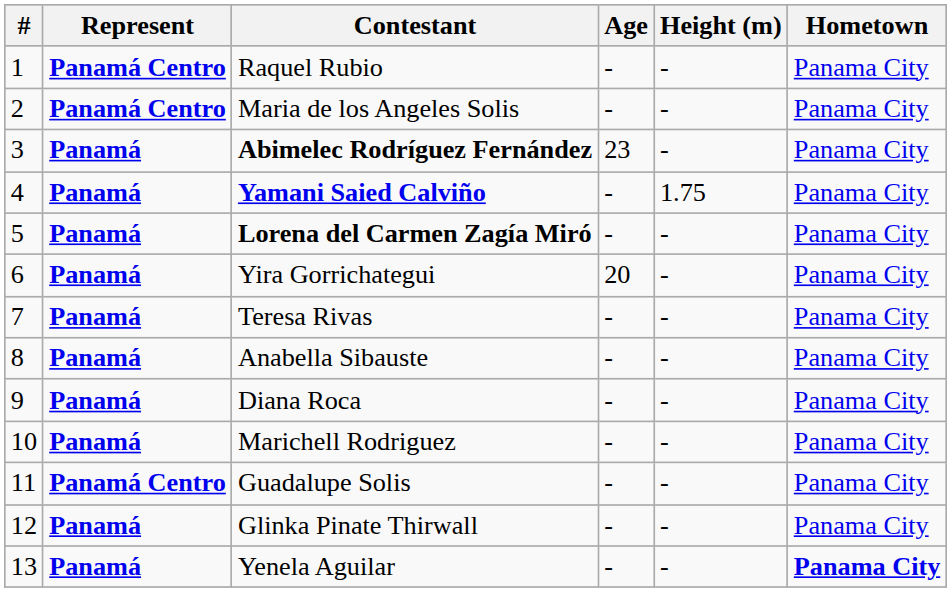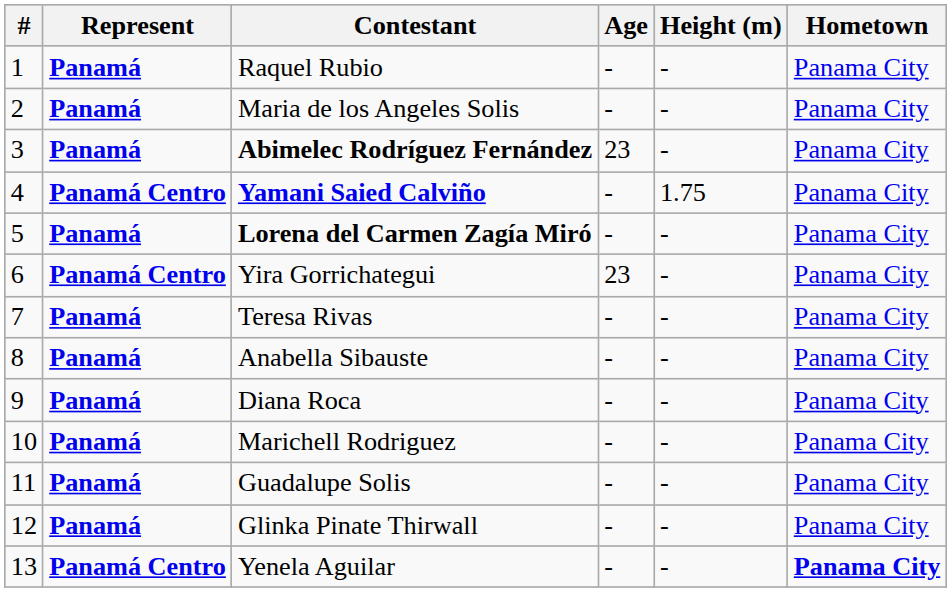Raquel Rubio | Represent: Panamá Centro -> Panamá
Maria de los Angeles Solis | Represent: Panamá Centro -> Panamá
Yamani Saied Calviño | Represent: Panamá -> Panamá Centro
Yira Gorrichategui | Represent: Panamá -> Panamá Centro
Yira Gorrichategui | Age: 20 -> 23
Guadalupe Solis | Represent: Panamá Centro -> Panamá
Yenela Aguilar | Represent: Panamá -> Panamá Centro
